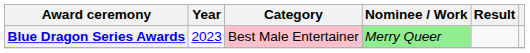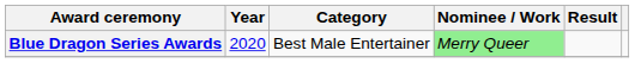Blue Dragon Series Awards | Year: 2023 -> 2020
Blue Dragon Series Awards | Category: pink background -> no background
